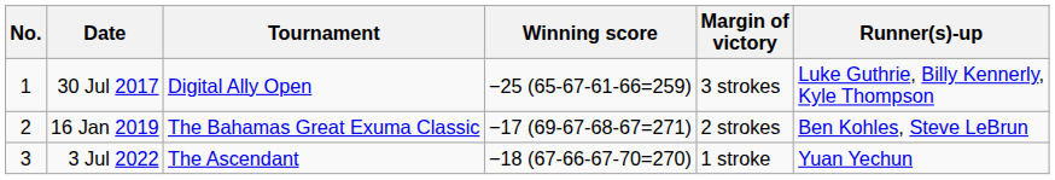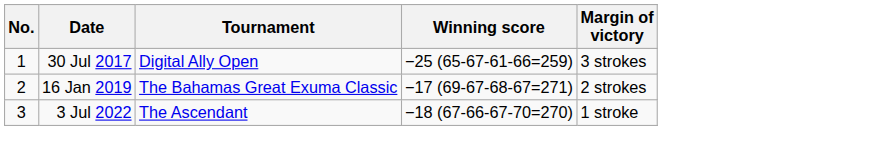- column: Runner(s)-up | Luke Guthrie, Billy Kennerly, Kyle Thompson | Ben Kohles, Steve LeBrun | Yuan Yechun
